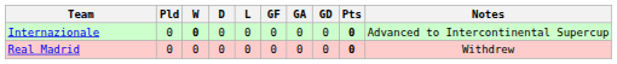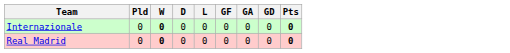- column: Notes | Advanced to Intercontinental Supercup | Withdrew
Real Madrid | W: normal -> bold
